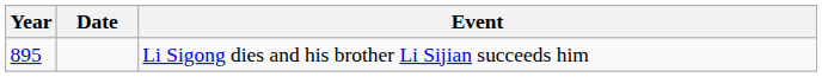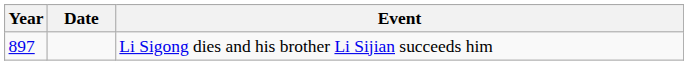Li Sigong dies and his brother Li Sijian succeeds him | Year: 895 -> 897
